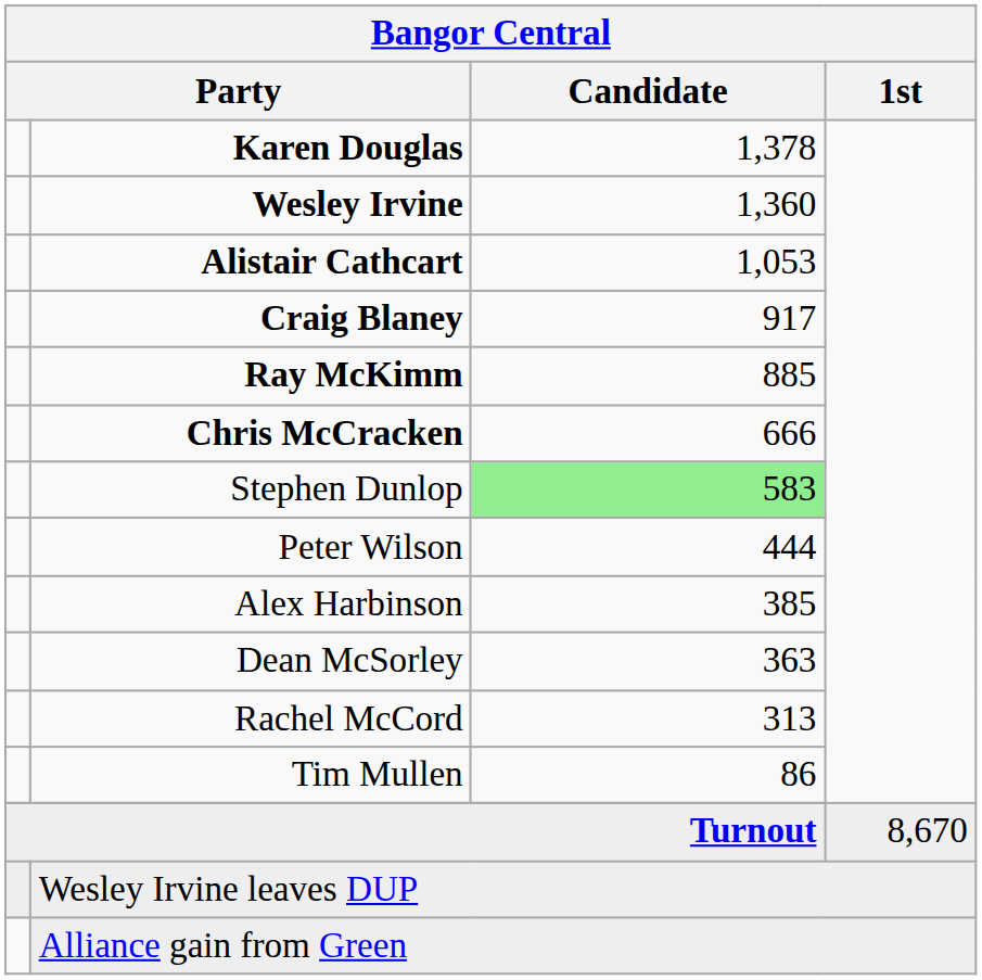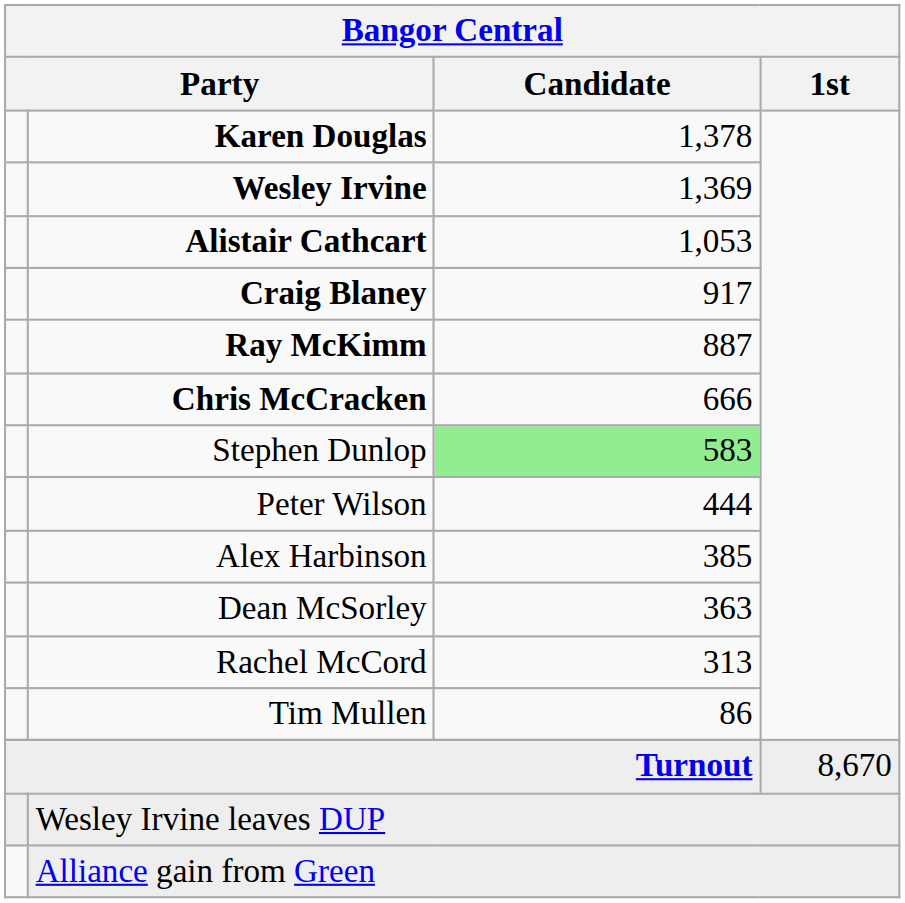Wesley Irvine | Bangor Central / Candidate: 1,360 -> 1,369
Ray McKimm | Bangor Central / Candidate: 885 -> 887
